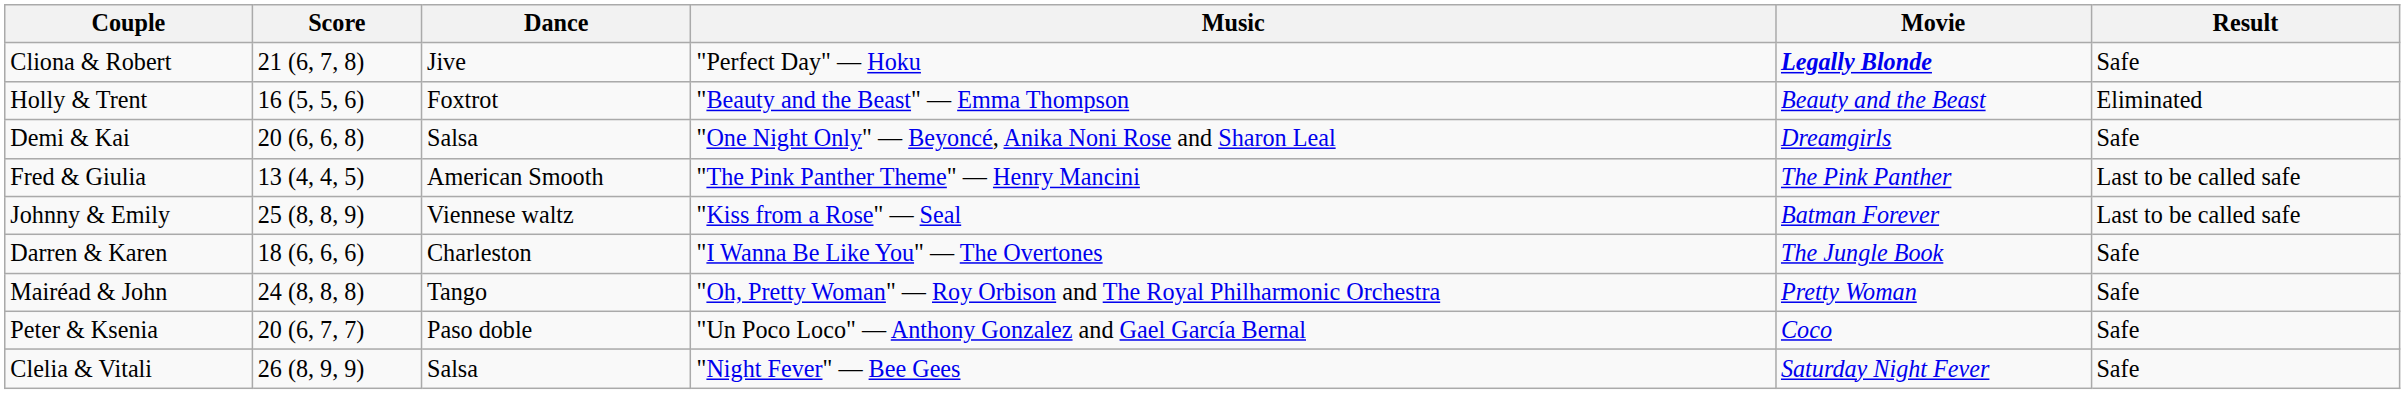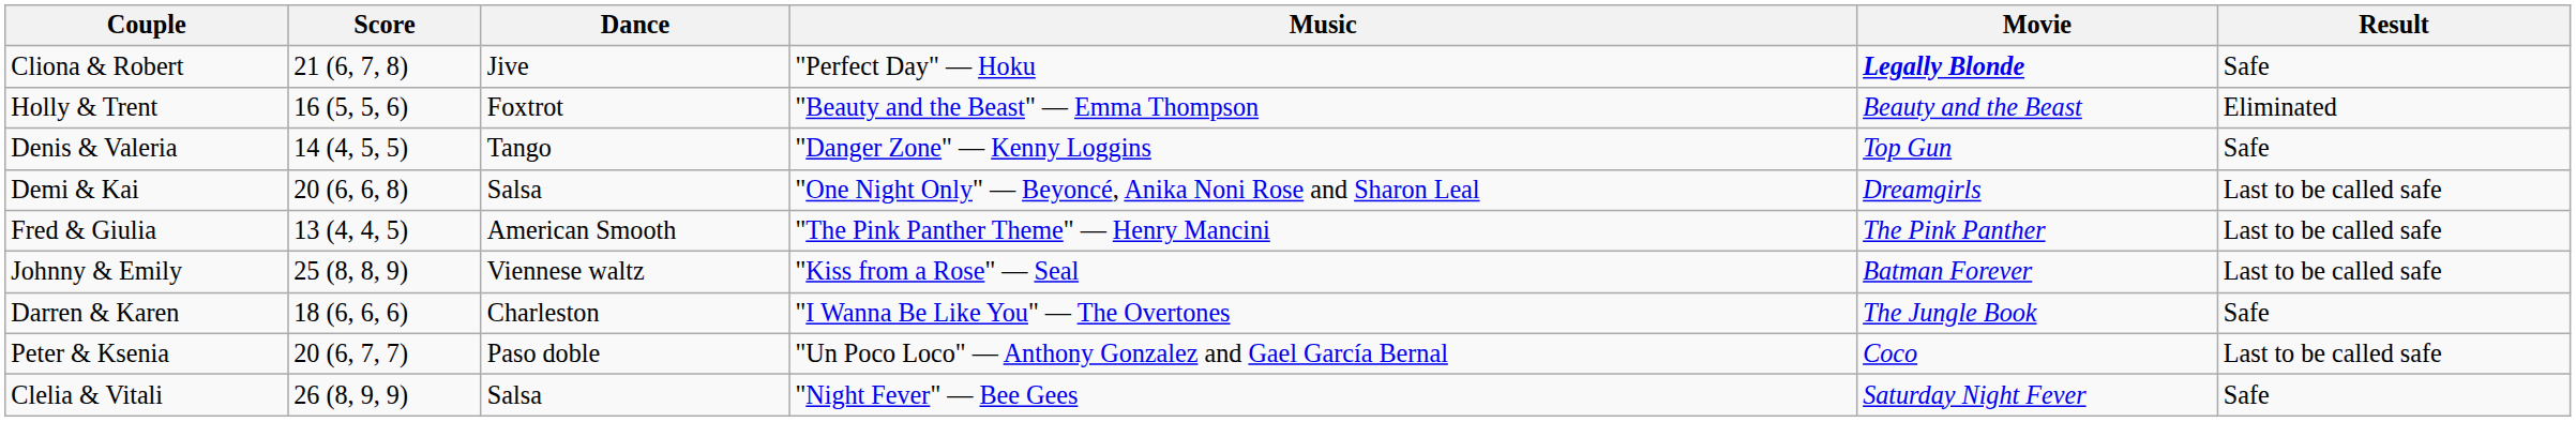+ row: Denis & Valeria | 14 (4, 5, 5) | Tango | "Danger Zone" — Kenny Loggins | Top Gun | Safe
Demi & Kai | Result: Safe -> Last to be called safe
- row: Mairéad & John | 24 (8, 8, 8) | Tango | "Oh, Pretty Woman" — Roy Orbison and The Royal Philharmonic Orchestra | Pretty Woman | Safe
Peter & Ksenia | Result: Safe -> Last to be called safe
